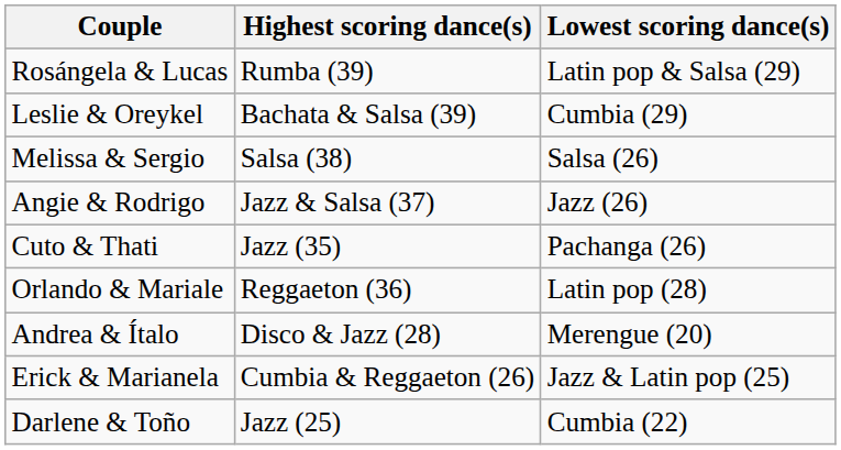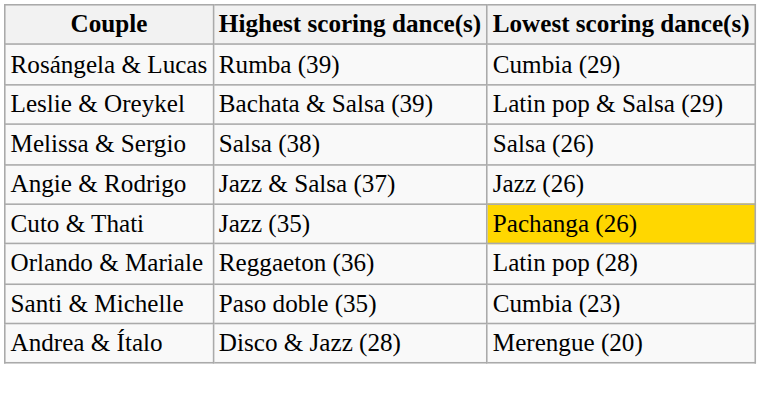Rosángela & Lucas | Lowest scoring dance(s): Latin pop & Salsa (29) -> Cumbia (29)
Leslie & Oreykel | Lowest scoring dance(s): Cumbia (29) -> Latin pop & Salsa (29)
Cuto & Thati | Lowest scoring dance(s): no background -> gold background
+ row: Santi & Michelle | Paso doble (35) | Cumbia (23)
- row: Erick & Marianela | Cumbia & Reggaeton (26) | Jazz & Latin pop (25)
- row: Darlene & Toño | Jazz (25) | Cumbia (22)
